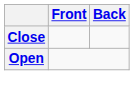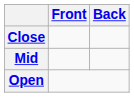+ row: Mid
